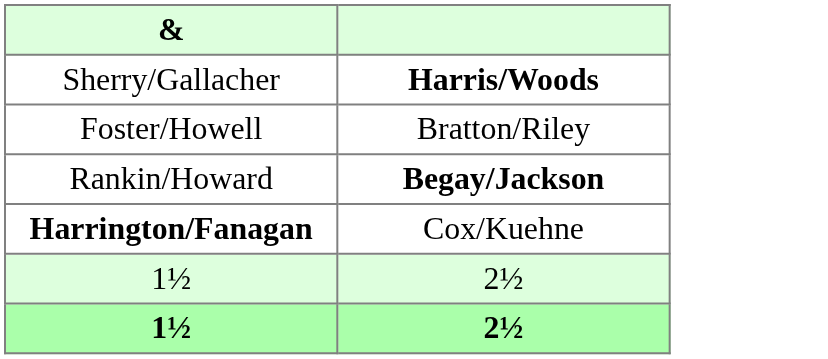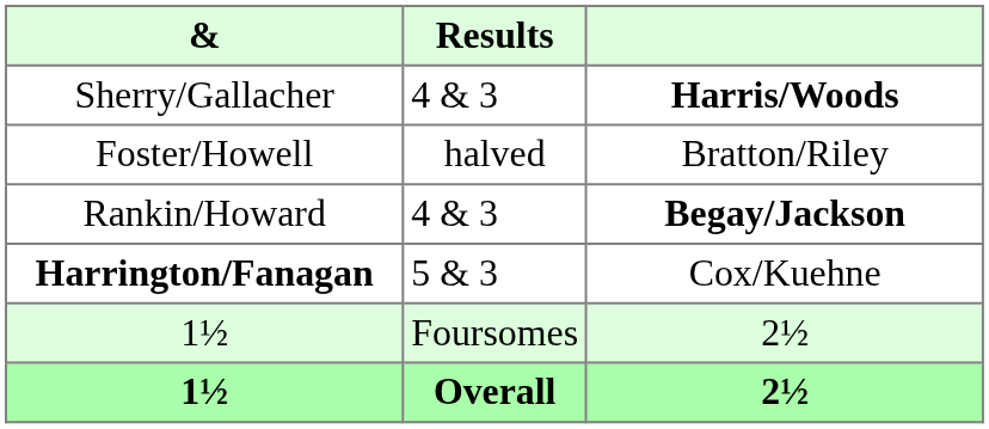+ column: Results | 4 & 3 | halved | 4 & 3 | 5 & 3 | Foursomes | Overall
